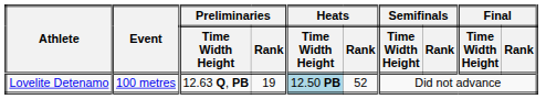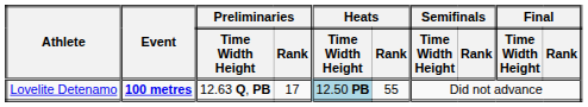Lovelite Detenamo | Event: normal -> bold
Lovelite Detenamo | Preliminaries / Rank: 19 -> 17
Lovelite Detenamo | Heats / Rank: 52 -> 55
